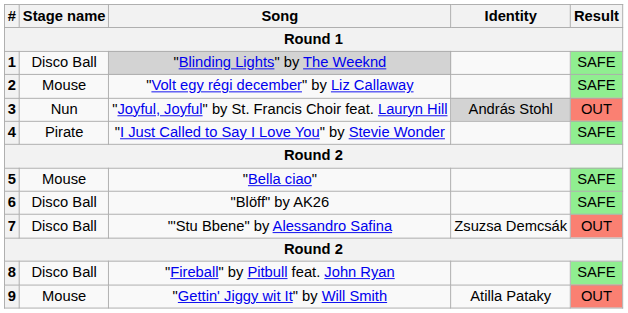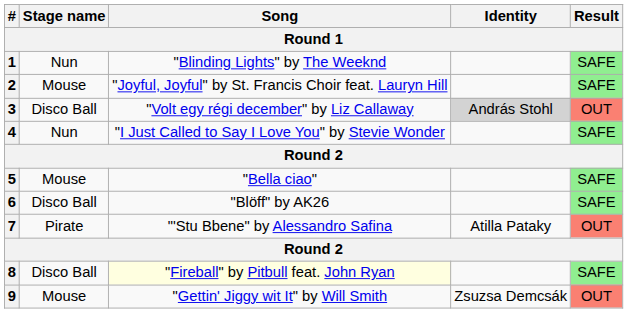1 | Stage name: Disco Ball -> Nun
1 | Song: lightgrey background -> no background
2 | Song: "Volt egy régi december" by Liz Callaway -> "Joyful, Joyful" by St. Francis Choir feat. Lauryn Hill
3 | Stage name: Nun -> Disco Ball
3 | Song: "Joyful, Joyful" by St. Francis Choir feat. Lauryn Hill -> "Volt egy régi december" by Liz Callaway
4 | Stage name: Pirate -> Nun
7 | Stage name: Disco Ball -> Pirate
7 | Identity: Zsuzsa Demcsák -> Atilla Pataky
8 | Song: no background -> lightyellow background
9 | Identity: Atilla Pataky -> Zsuzsa Demcsák
